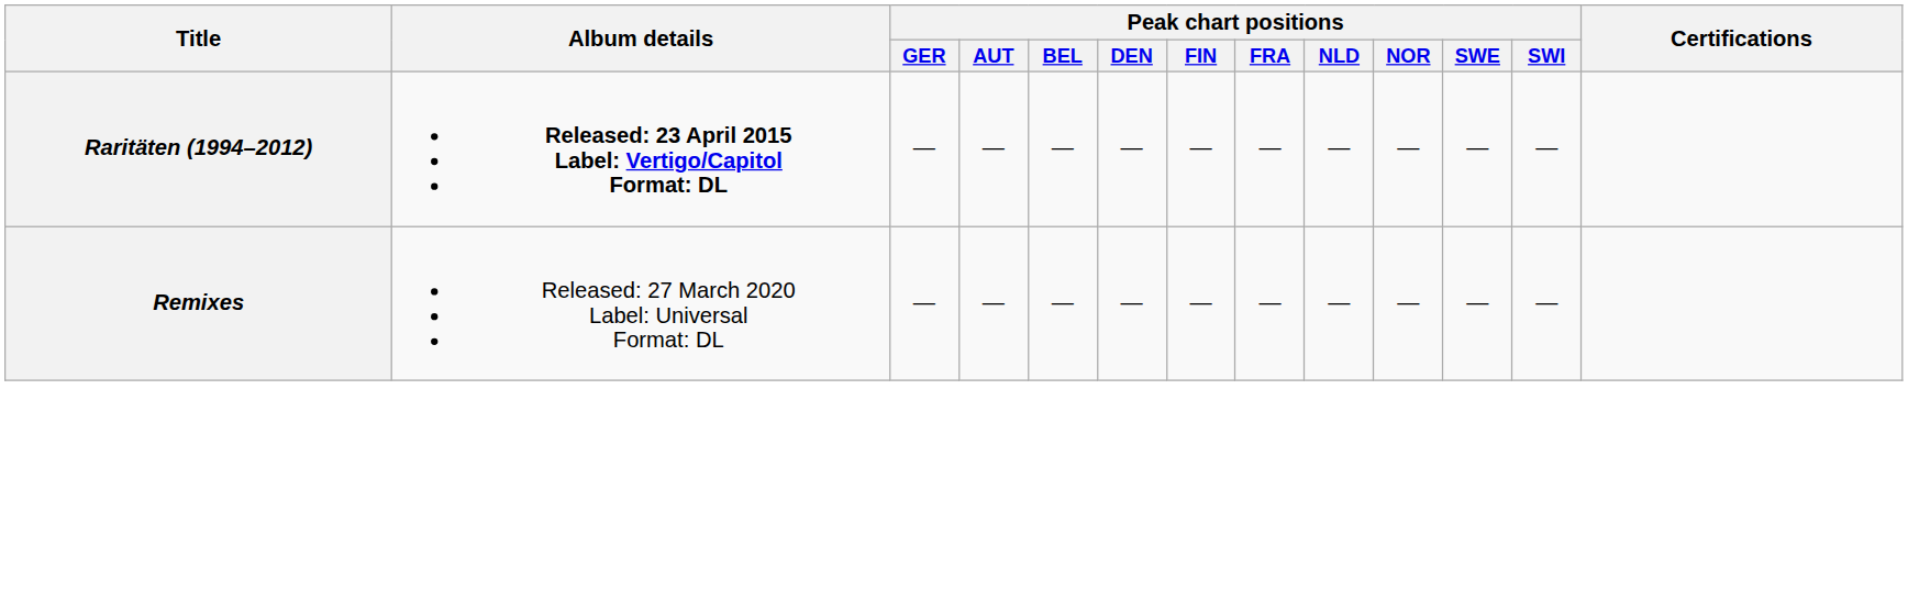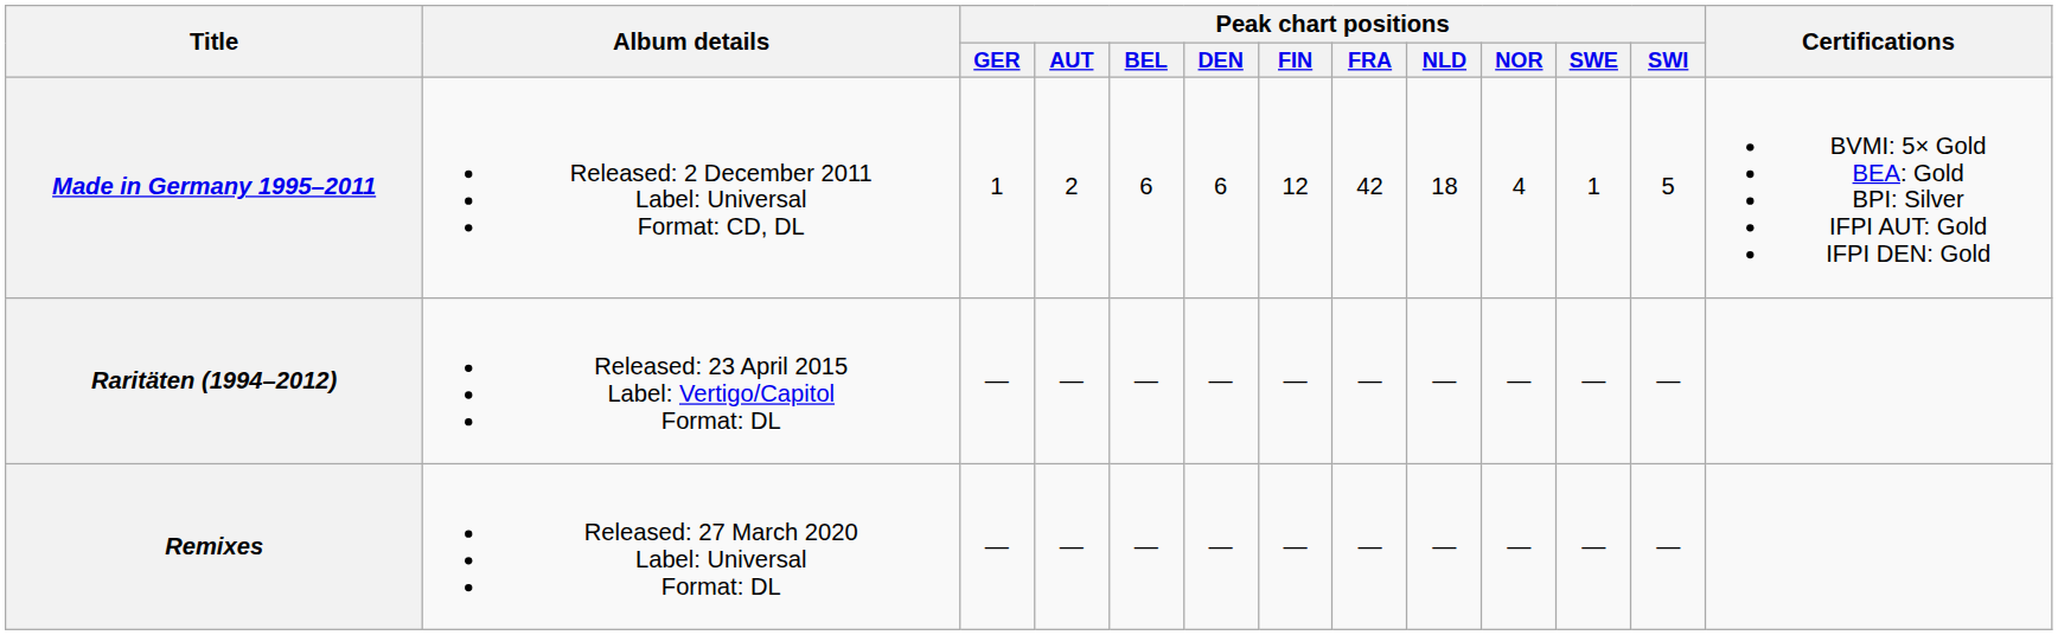+ row: Made in Germany 1995–2011 | Released: 2 December 2011 Label: Universal Format: CD, DL | 1 | 2 | 6 | 6 | 12 | 42 | 18 | 4 | 1 | 5 | BVMI: 5× Gold BEA: Gold BPI: Silver IFPI AUT: Gold IFPI DEN: Gold
Raritäten (1994–2012) | Album details: bold -> normal
